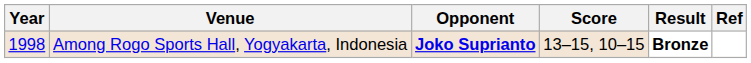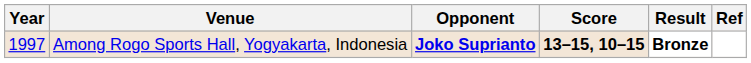Among Rogo Sports Hall, Yogyakarta, Indonesia | Year: 1998 -> 1997
Among Rogo Sports Hall, Yogyakarta, Indonesia | Score: normal -> bold
